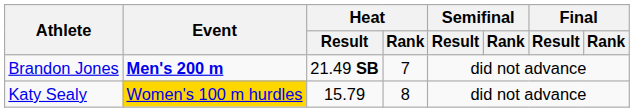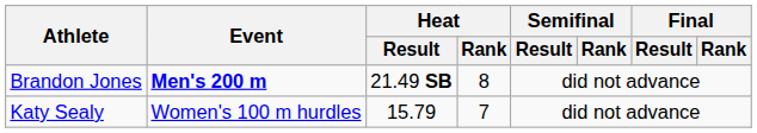Brandon Jones | Heat / Rank: 7 -> 8
Katy Sealy | Event: gold background -> no background
Katy Sealy | Heat / Rank: 8 -> 7
